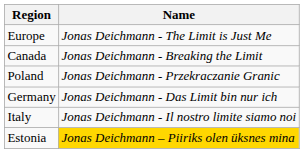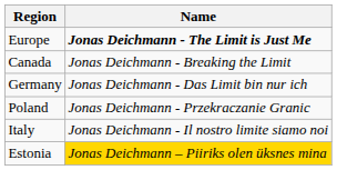Europe | Name: normal -> bold
rows swapped: Germany <-> Poland
